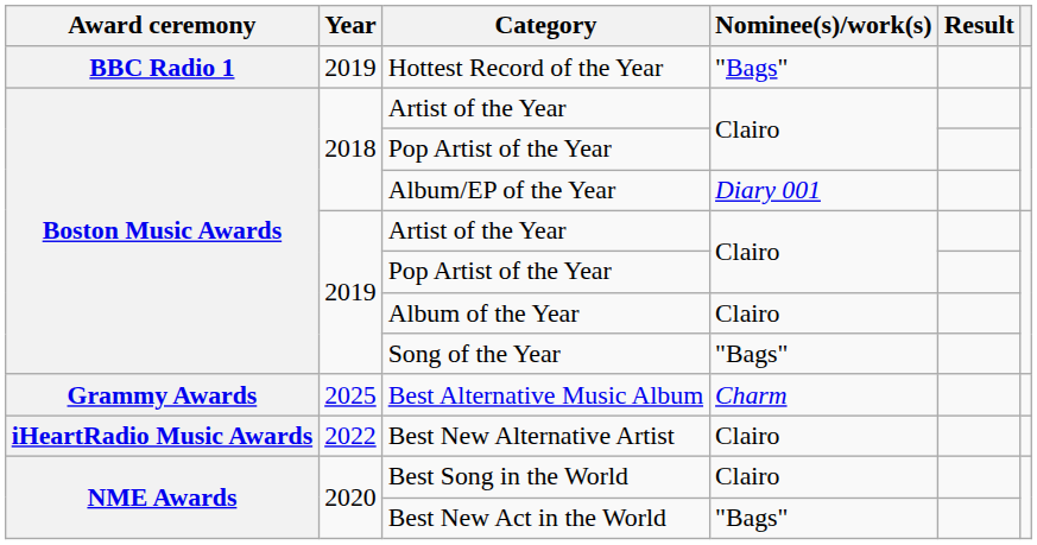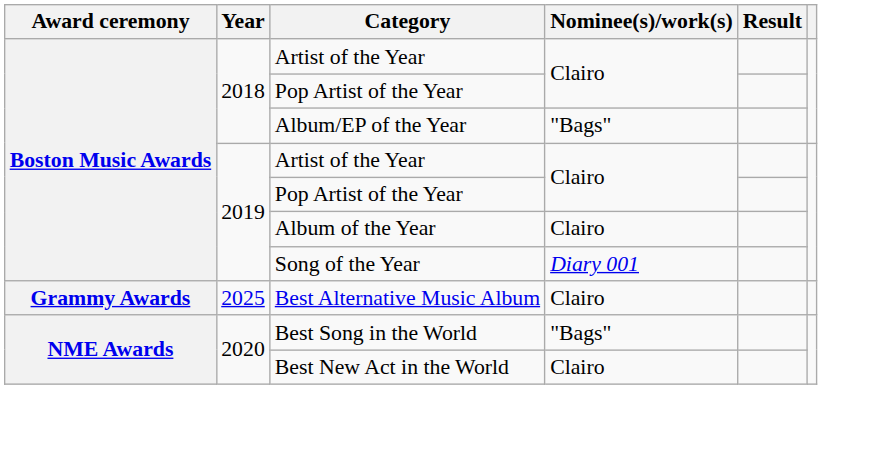- row: BBC Radio 1 | 2019 | Hottest Record of the Year | "Bags"
Album/EP of the Year | Nominee(s)/work(s): Diary 001 -> "Bags"
Song of the Year | Nominee(s)/work(s): "Bags" -> Diary 001
Best Alternative Music Album | Nominee(s)/work(s): Charm -> Clairo
- row: iHeartRadio Music Awards | 2022 | Best New Alternative Artist | Clairo
Best Song in the World | Nominee(s)/work(s): Clairo -> "Bags"
Best New Act in the World | Nominee(s)/work(s): "Bags" -> Clairo
